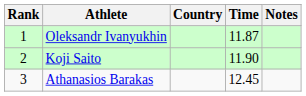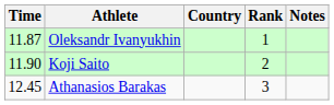columns swapped: Rank <-> Time
